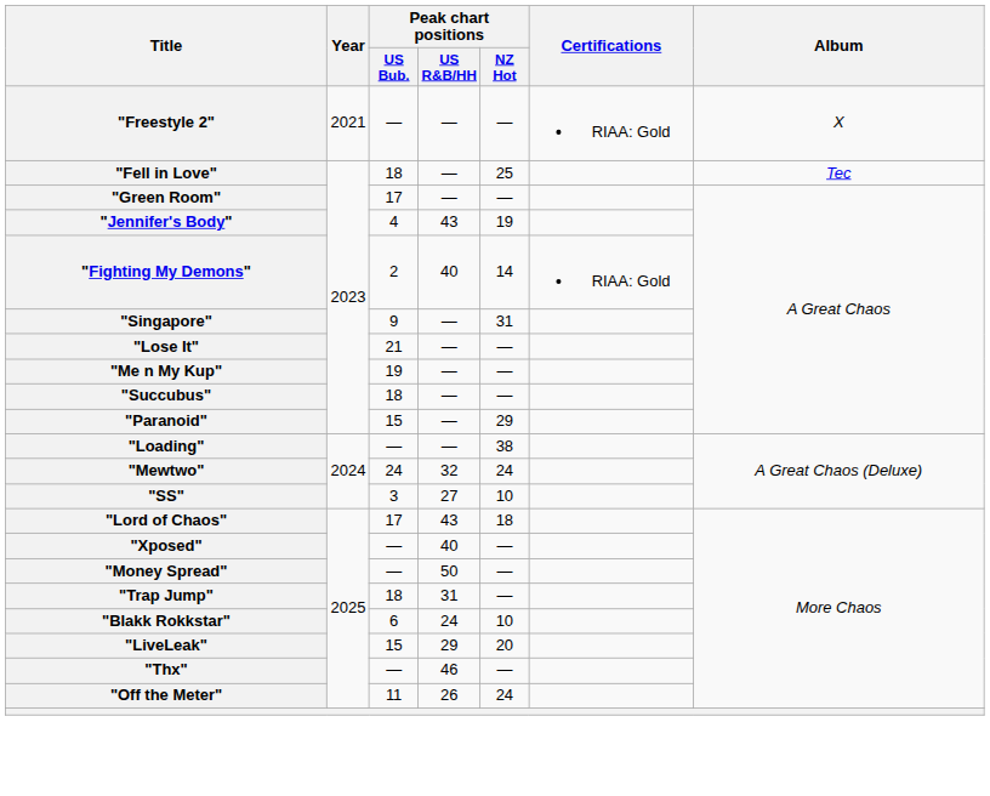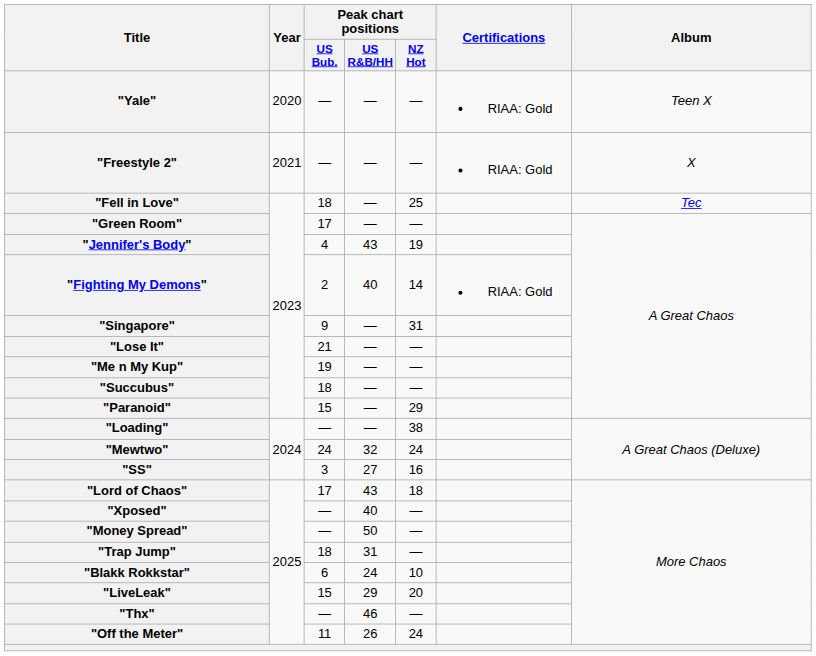+ row: "Yale" | 2020 | — | — | — | RIAA: Gold | Teen X
"SS" | Peak chart positions / NZ Hot: 10 -> 16
